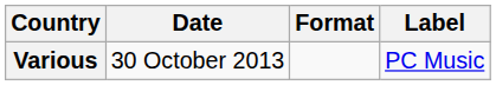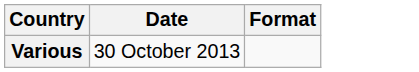- column: Label | PC Music
